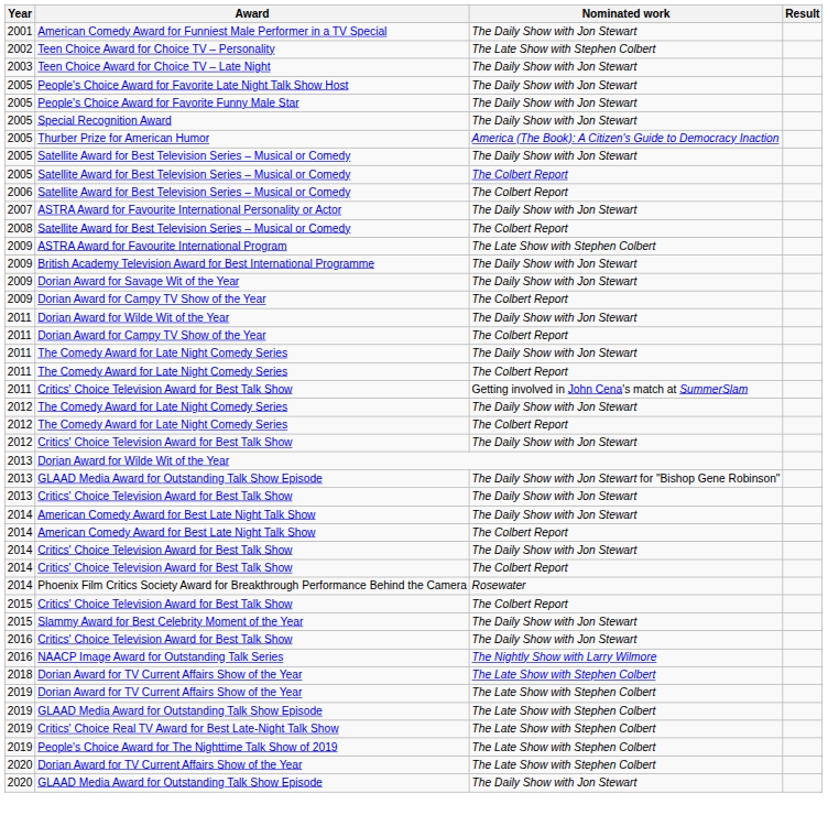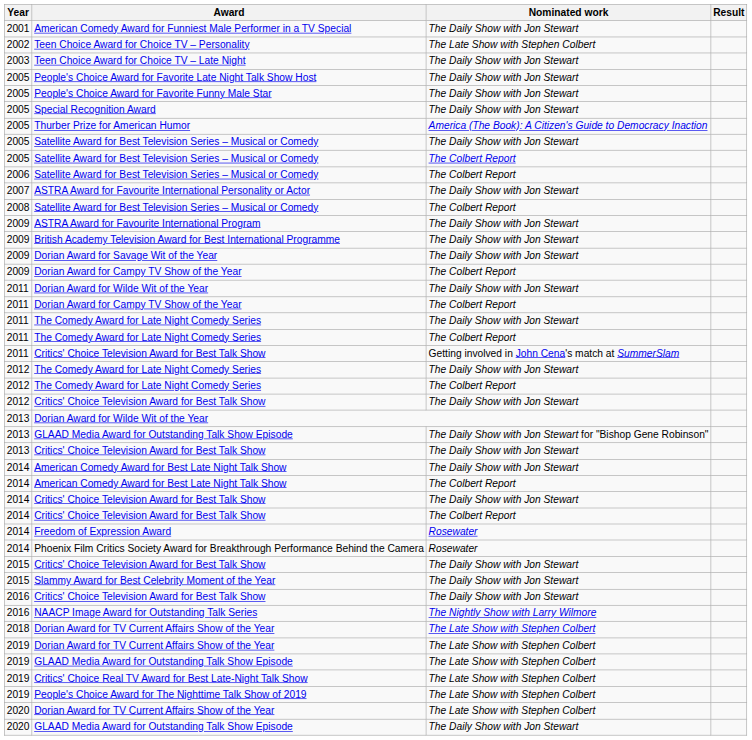ASTRA Award for Favourite International Program | Nominated work: The Late Show with Stephen Colbert -> The Daily Show with Jon Stewart
+ row: 2014 | Freedom of Expression Award | Rosewater
2015 / Critics' Choice Television Award for Best Talk Show | Nominated work: The Colbert Report -> The Daily Show with Jon Stewart
